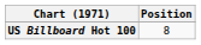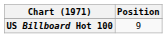US Billboard Hot 100 | Position: 8 -> 9
